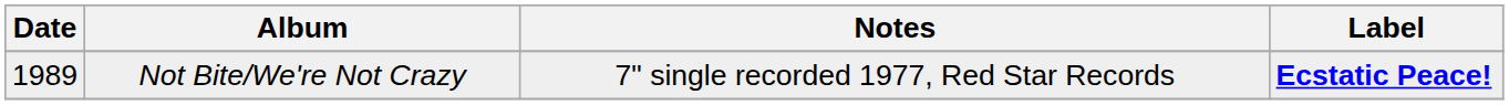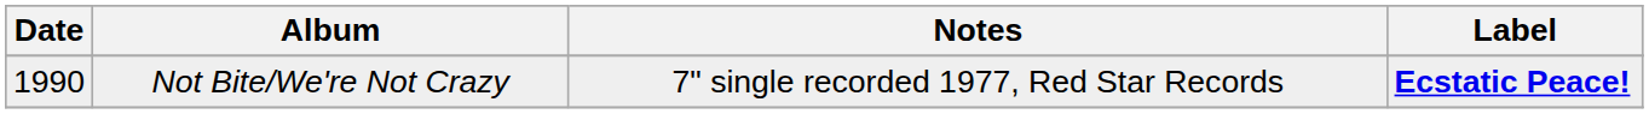Not Bite/We're Not Crazy | Date: 1989 -> 1990
